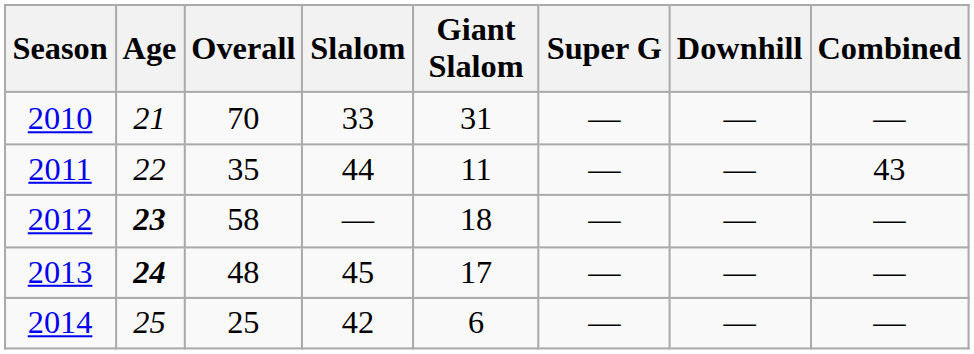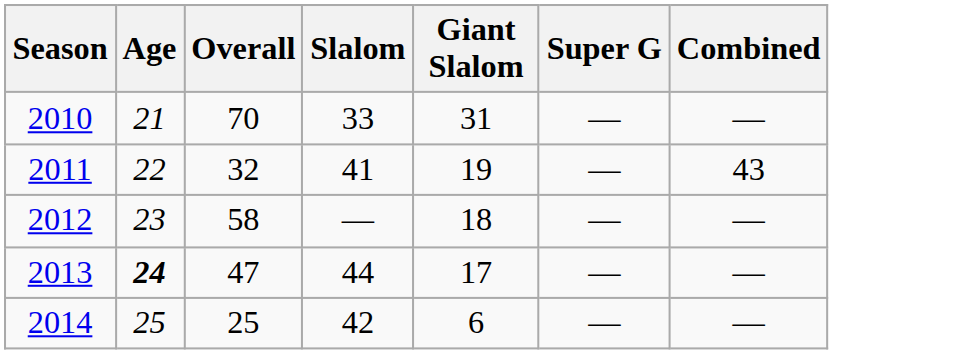- column: Downhill | — | — | — | — | —
2011 | Overall: 35 -> 32
2011 | Slalom: 44 -> 41
2011 | Giant Slalom: 11 -> 19
2012 | Age: bold -> normal
2013 | Overall: 48 -> 47
2013 | Slalom: 45 -> 44
